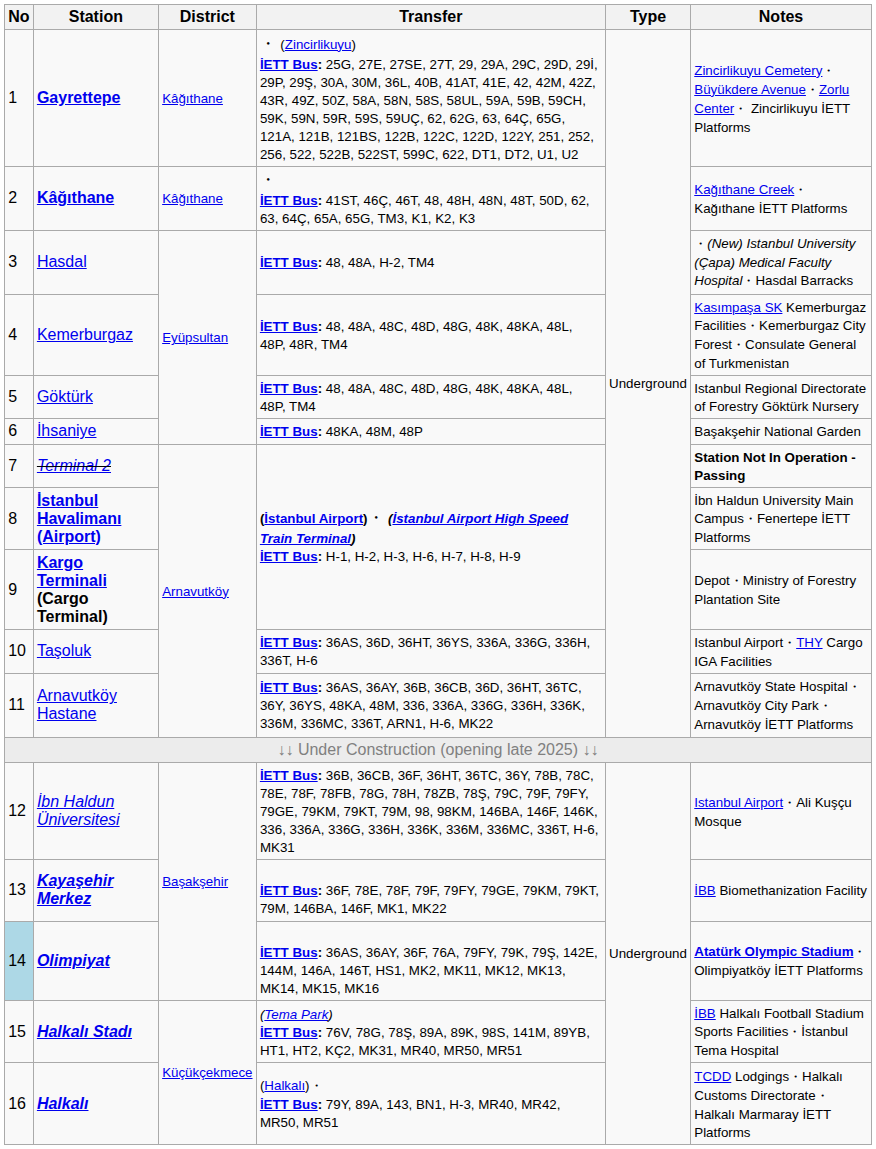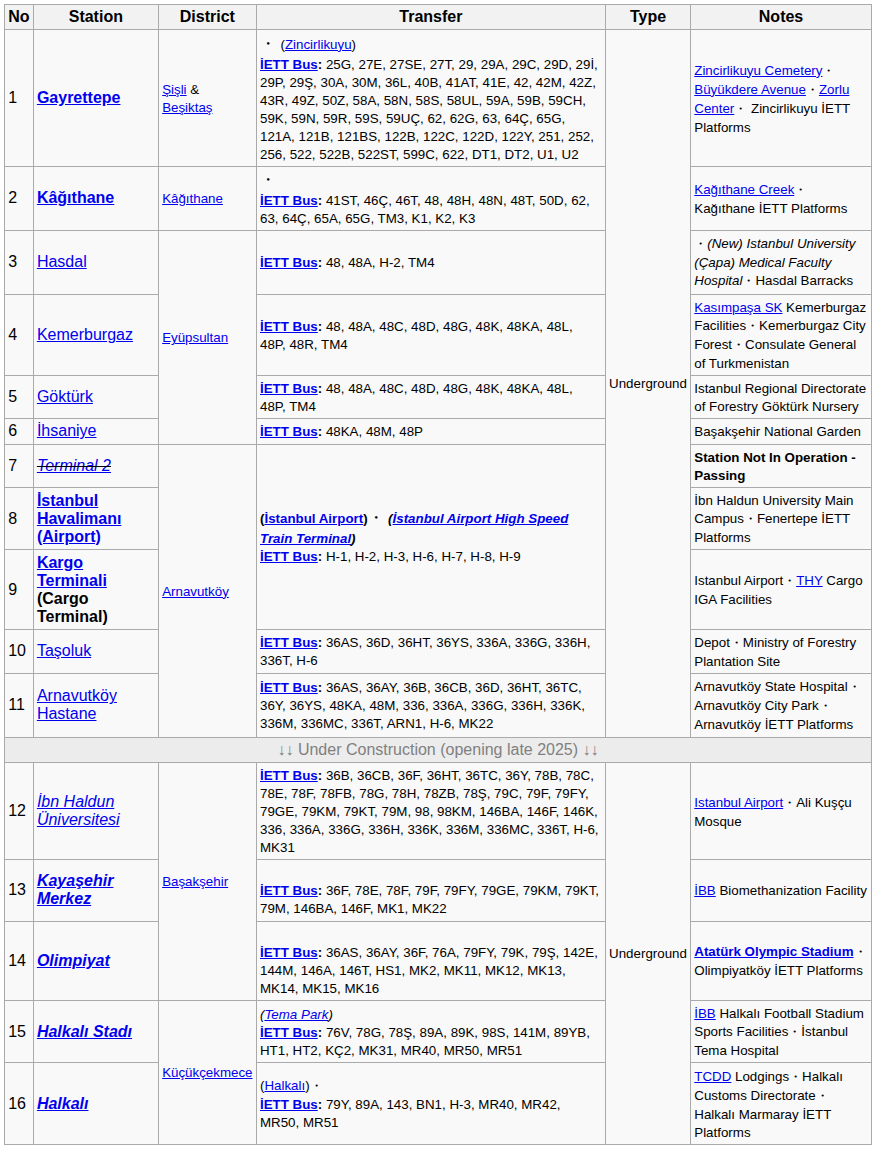Gayrettepe | District: Kâğıthane -> Şişli & Beşiktaş
Kargo Terminali (Cargo Terminal) | Notes: Depot・Ministry of Forestry Plantation Site -> Istanbul Airport・THY Cargo IGA Facilities
Taşoluk | Notes: Istanbul Airport・THY Cargo IGA Facilities -> Depot・Ministry of Forestry Plantation Site
Olimpiyat | No: lightblue background -> no background
